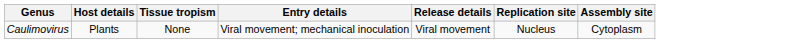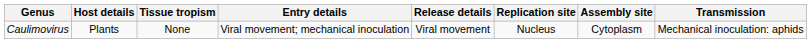+ column: Transmission | Mechanical inoculation: aphids
